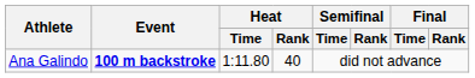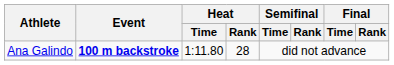Ana Galindo | Heat / Rank: 40 -> 28
